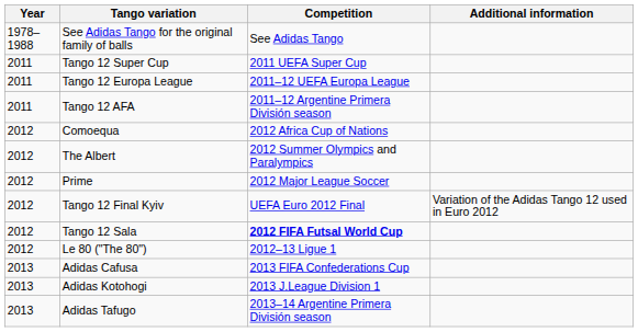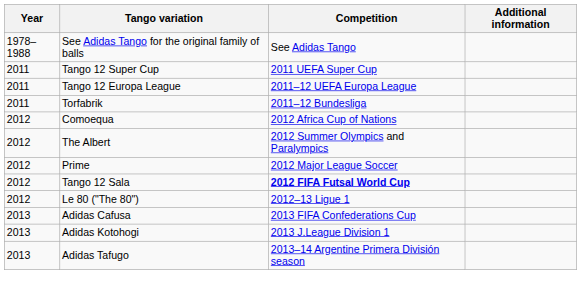- row: 2011 | Tango 12 AFA | 2011–12 Argentine Primera División season
+ row: 2011 | Torfabrik | 2011–12 Bundesliga
- row: 2012 | Tango 12 Final Kyiv | UEFA Euro 2012 Final | Variation of the Adidas Tango 12 used in Euro 2012
